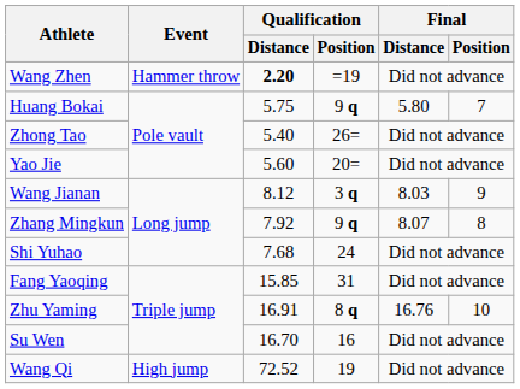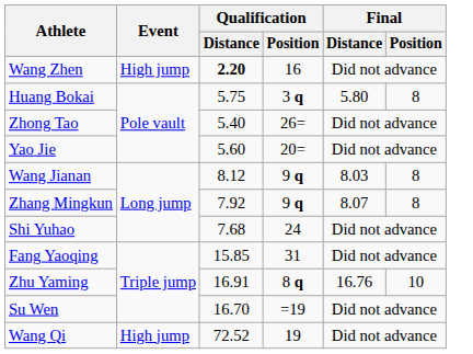Wang Zhen | Event: Hammer throw -> High jump
Wang Zhen | Qualification / Position: =19 -> 16
Huang Bokai | Qualification / Position: 9 q -> 3 q
Huang Bokai | Final / Position: 7 -> 8
Wang Jianan | Qualification / Position: 3 q -> 9 q
Wang Jianan | Final / Position: 9 -> 8
Su Wen | Qualification / Position: 16 -> =19
